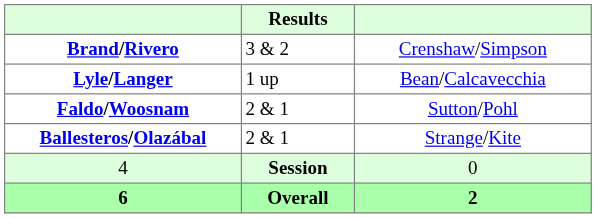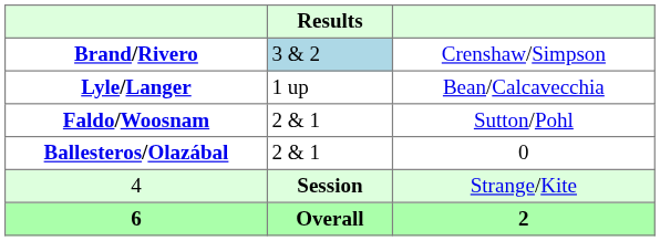Brand/Rivero | Results: no background -> lightblue background
Ballesteros/Olazábal | column 3: Strange/Kite -> 0
4 | column 3: 0 -> Strange/Kite
